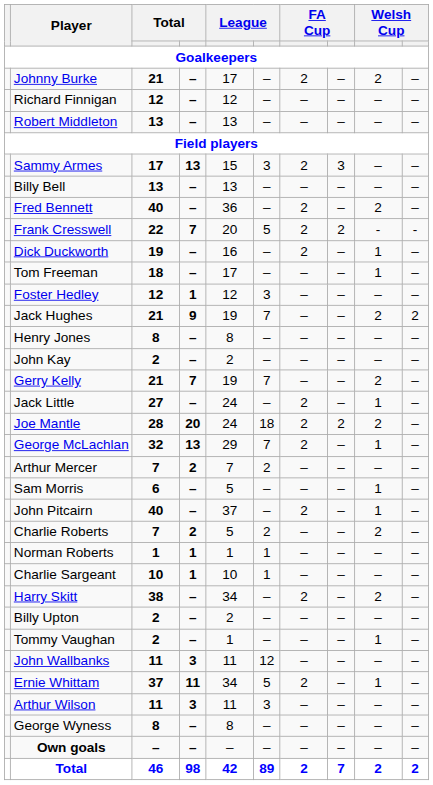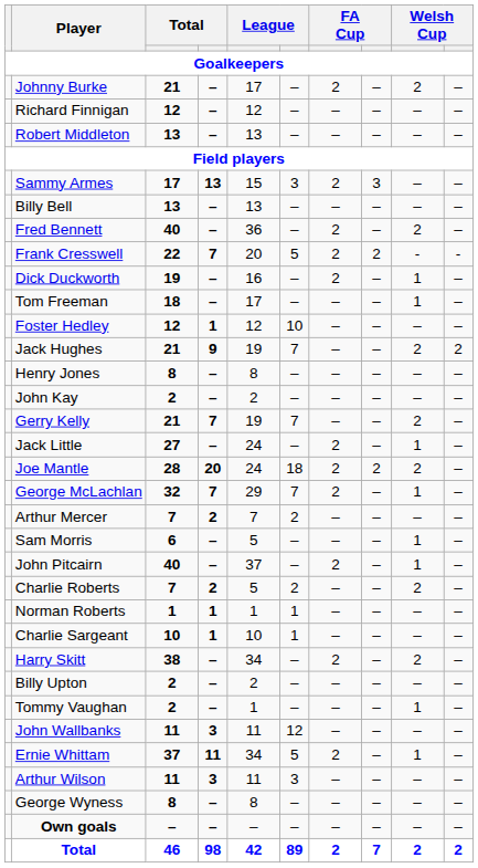Foster Hedley | column 6: 3 -> 10
George McLachlan | column 4: 13 -> 7
